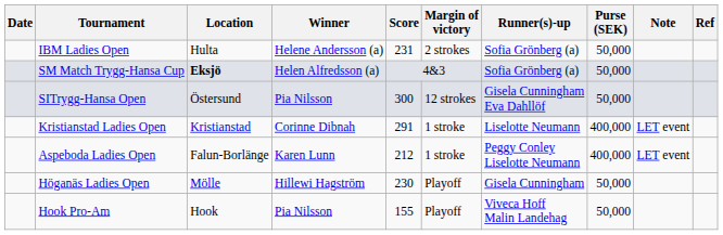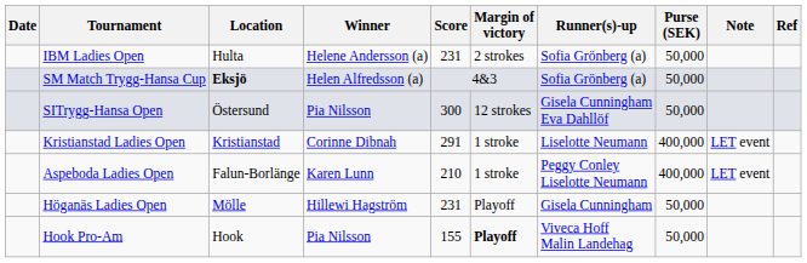Aspeboda Ladies Open | Score: 212 -> 210
Höganäs Ladies Open | Score: 230 -> 231
Hook Pro-Am | Margin of victory: normal -> bold
